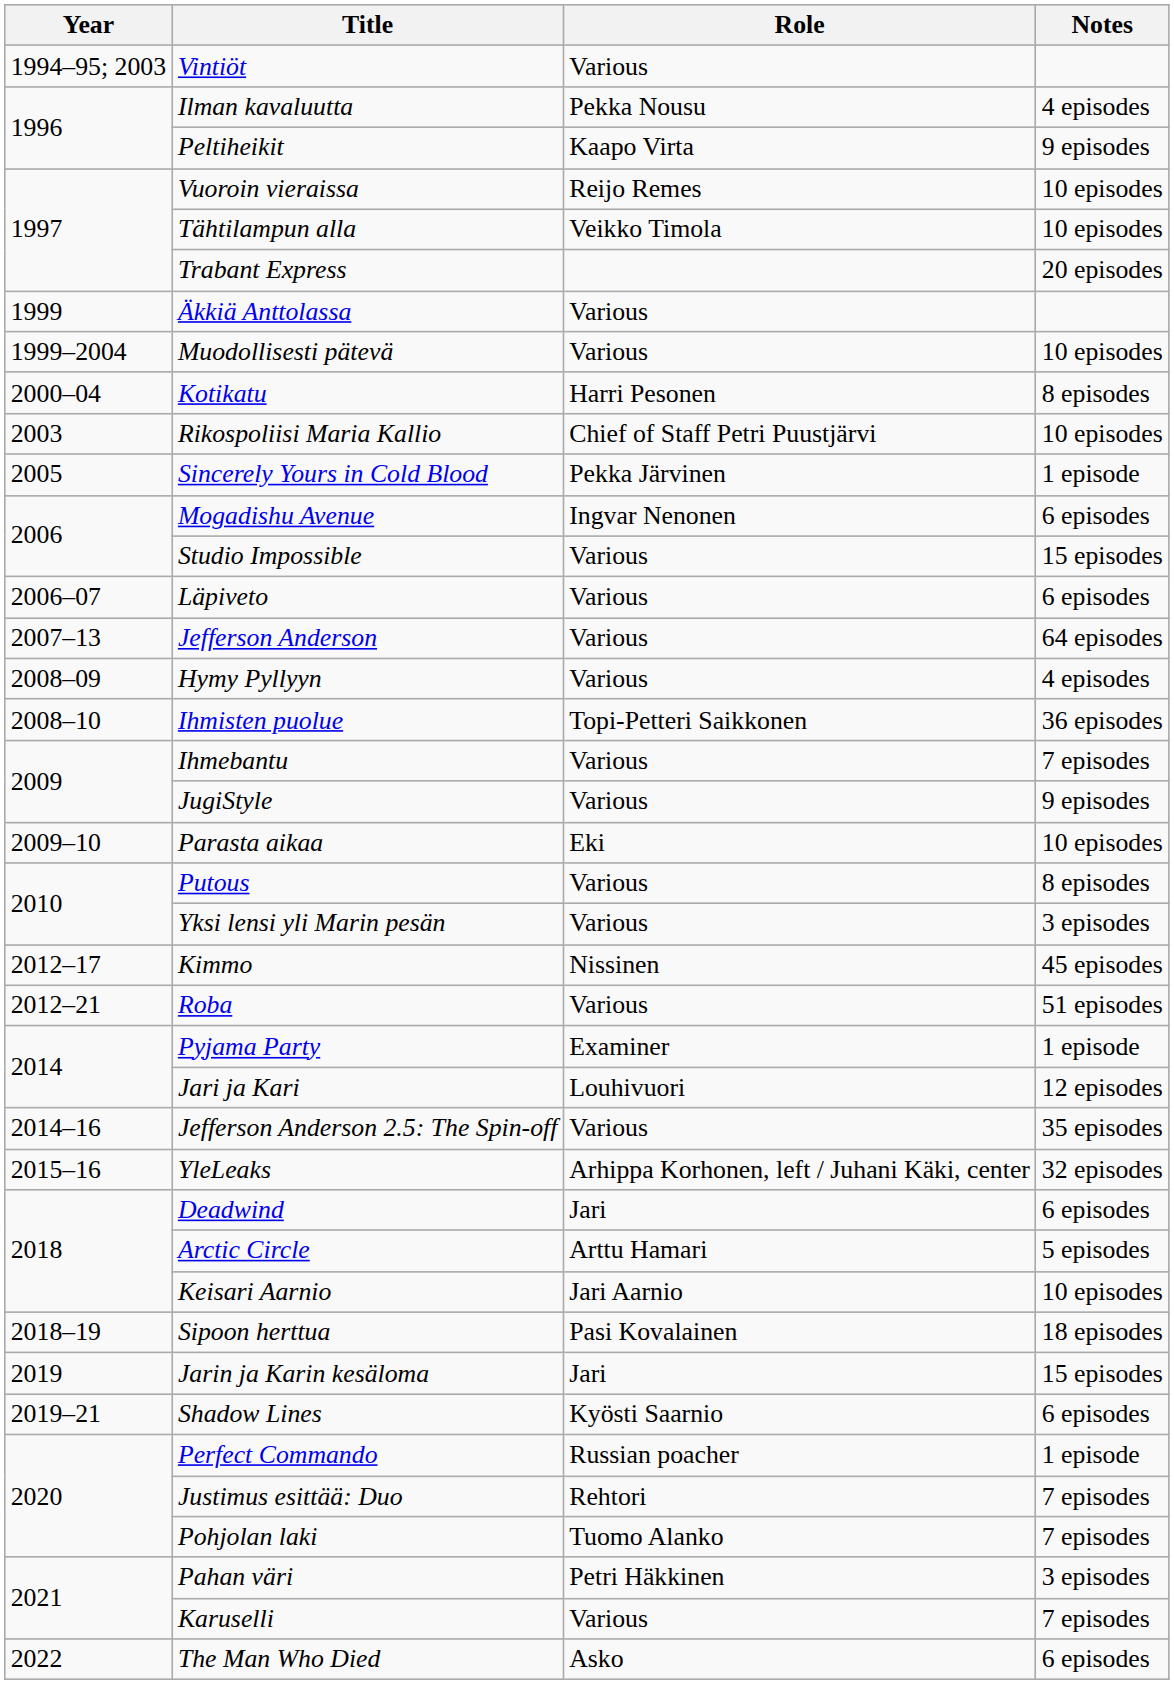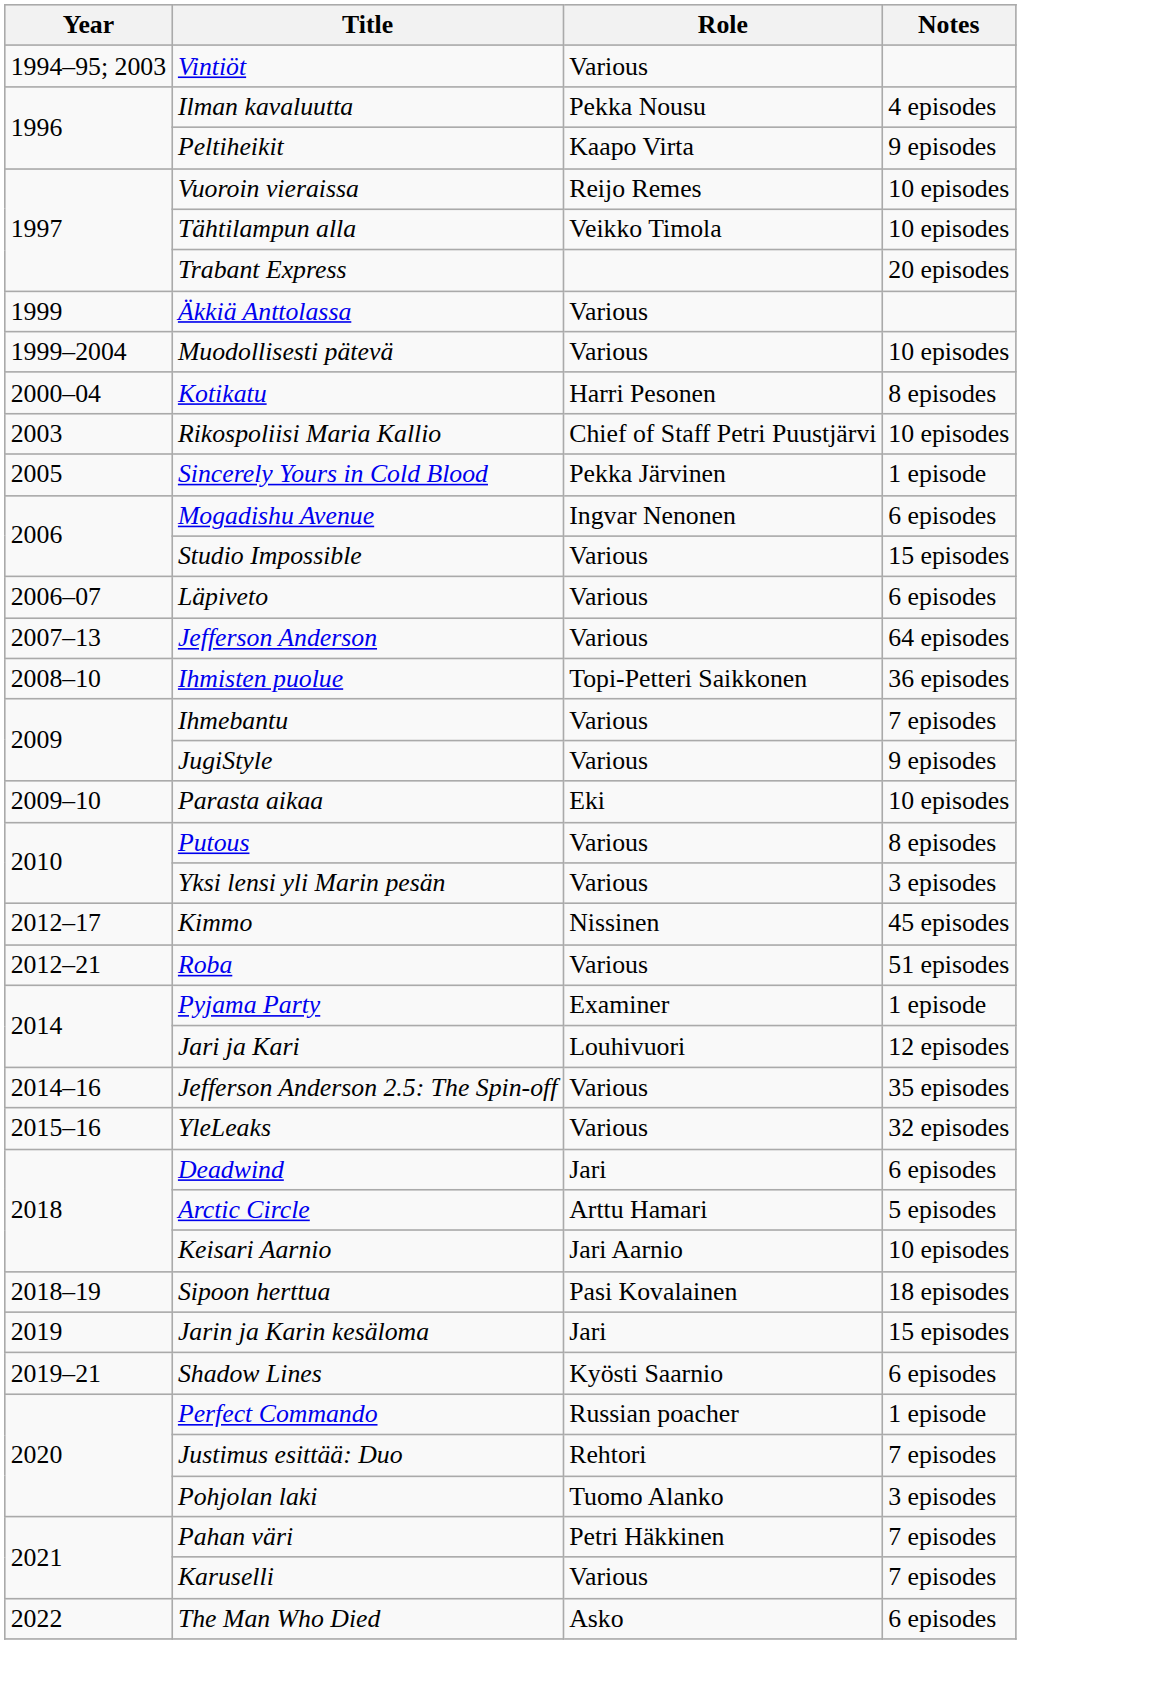- row: 2008–09 | Hymy Pyllyyn | Various | 4 episodes
YleLeaks | Role: Arhippa Korhonen, left / Juhani Käki, center -> Various
Pohjolan laki | Notes: 7 episodes -> 3 episodes
Pahan väri | Notes: 3 episodes -> 7 episodes
